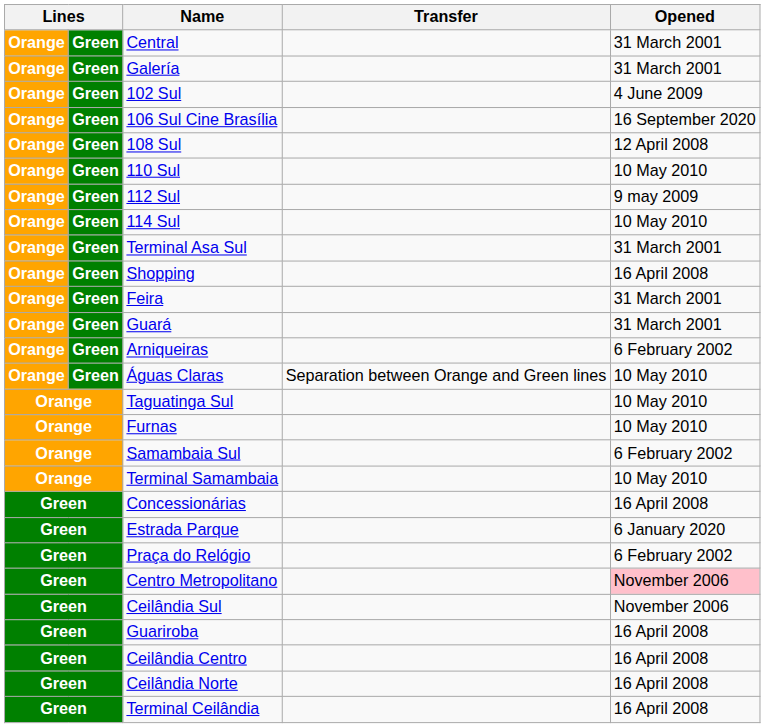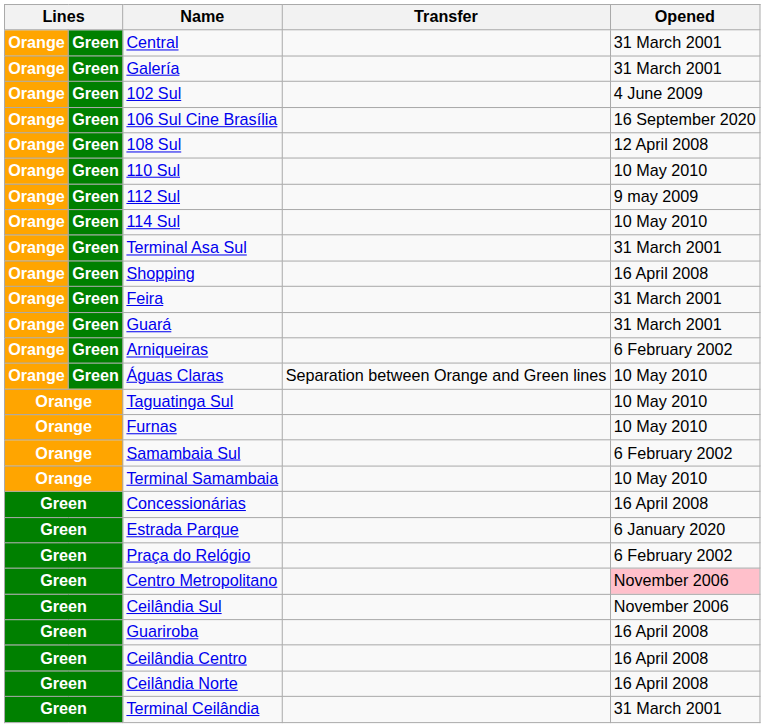Terminal Ceilândia | Opened: 16 April 2008 -> 31 March 2001
